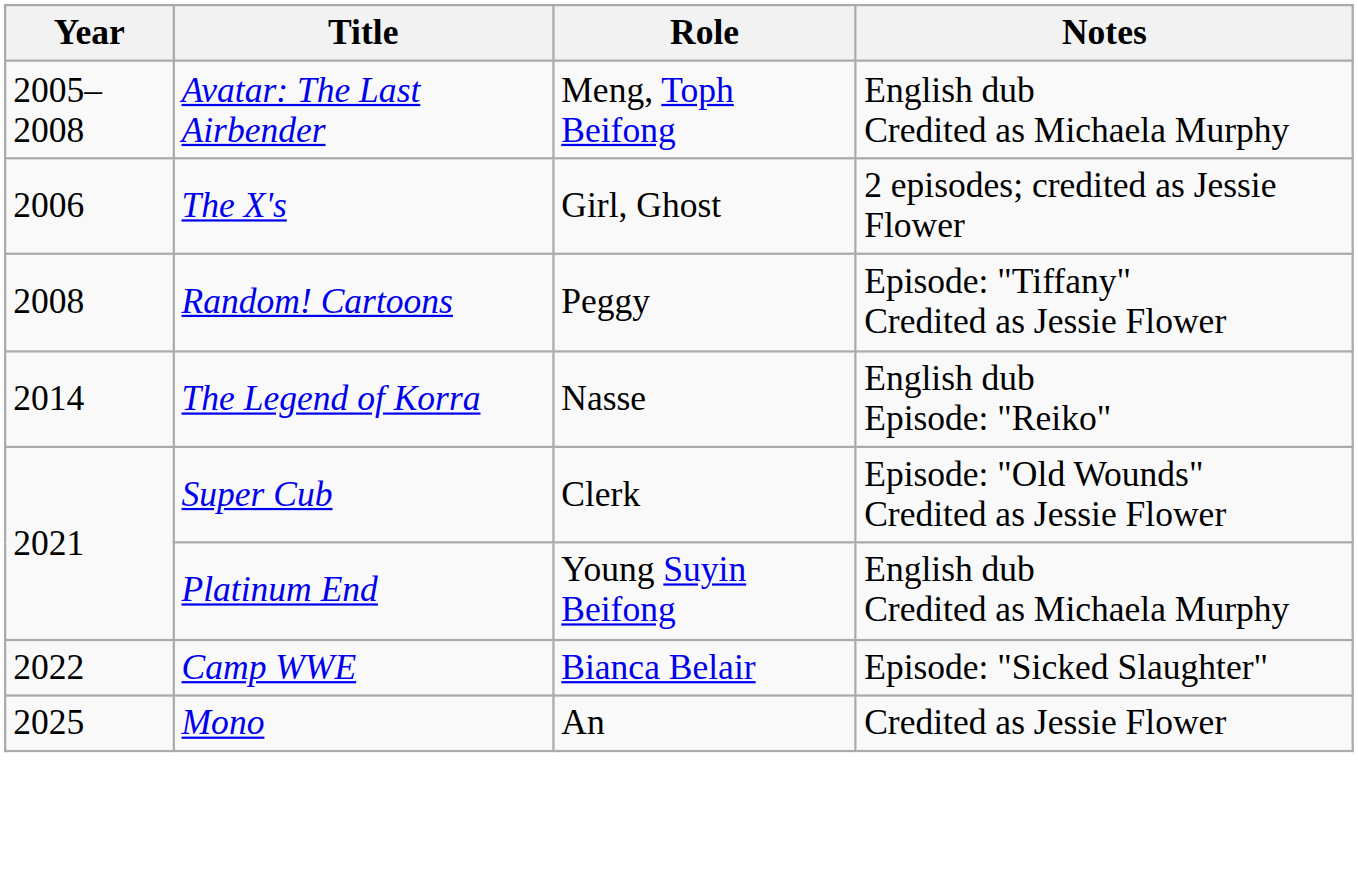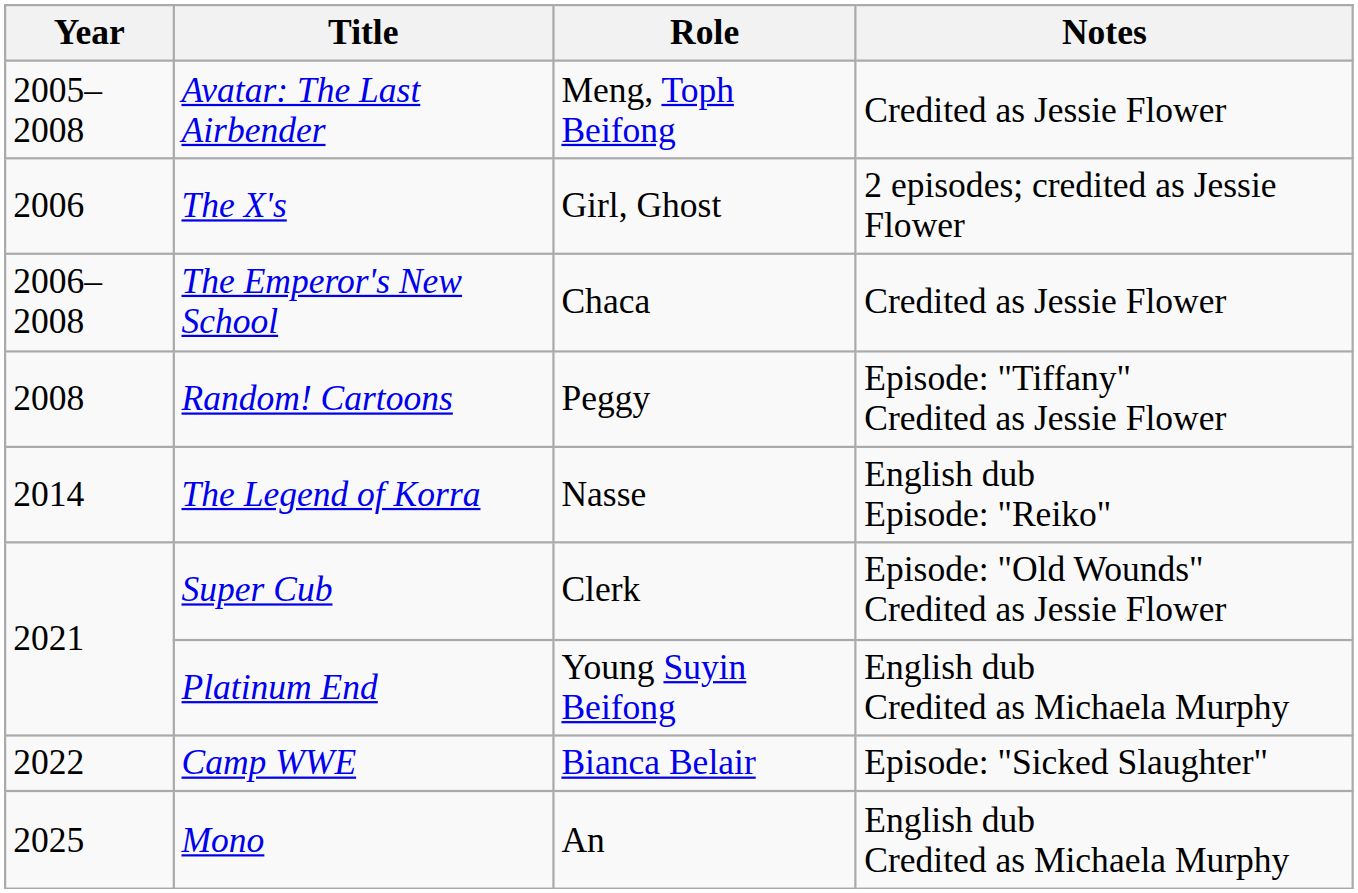Avatar: The Last Airbender | Notes: English dub Credited as Michaela Murphy -> Credited as Jessie Flower
+ row: 2006–2008 | The Emperor's New School | Chaca | Credited as Jessie Flower
Mono | Notes: Credited as Jessie Flower -> English dub Credited as Michaela Murphy
